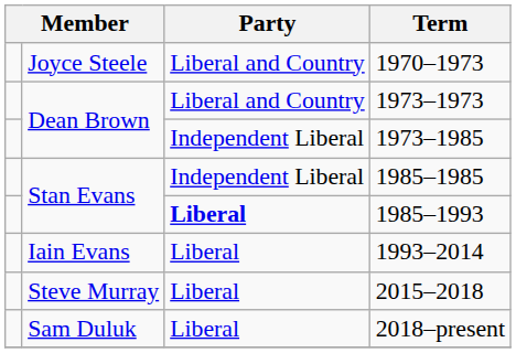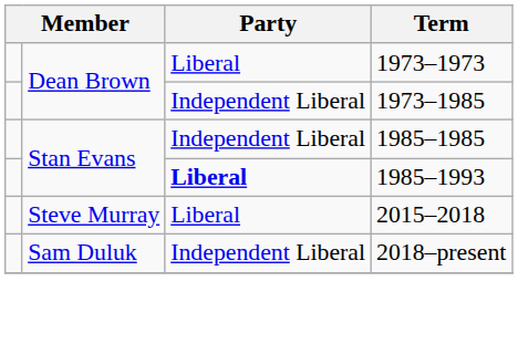- row: Joyce Steele | Liberal and Country | 1970–1973
1973–1973 | Party: Liberal and Country -> Liberal
- row: Iain Evans | Liberal | 1993–2014
2018–present | Party: Liberal -> Independent Liberal
